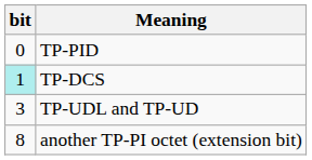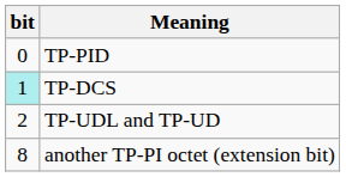TP-UDL and TP-UD | bit: 3 -> 2
